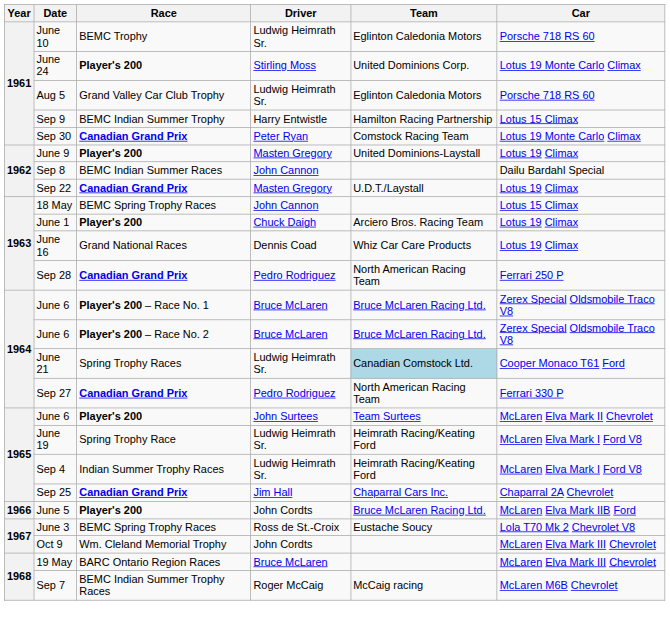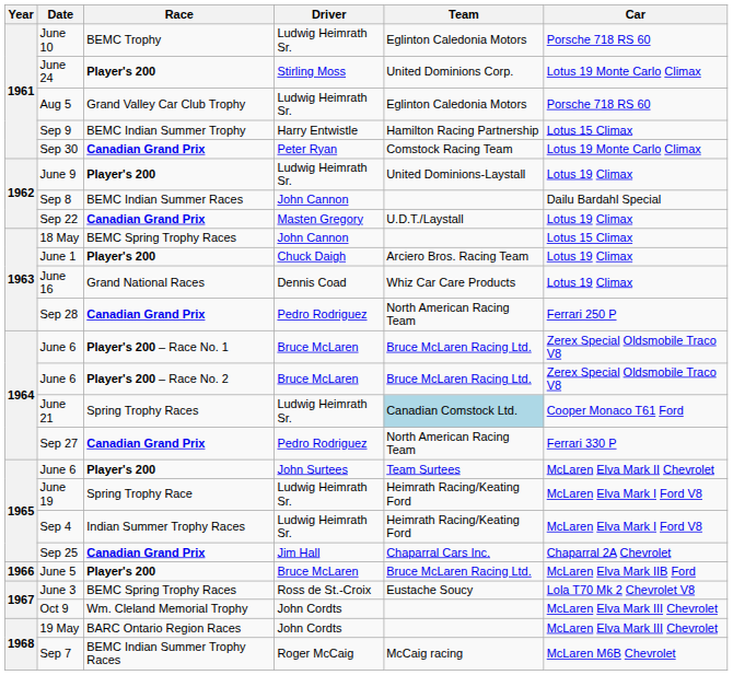June 9 | Driver: Masten Gregory -> Ludwig Heimrath Sr.
June 5 | Driver: John Cordts -> Bruce McLaren
19 May | Driver: Bruce McLaren -> John Cordts
